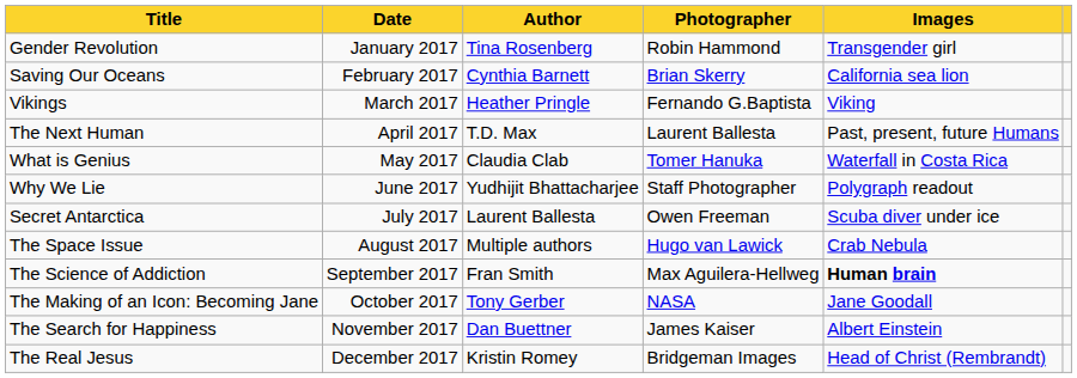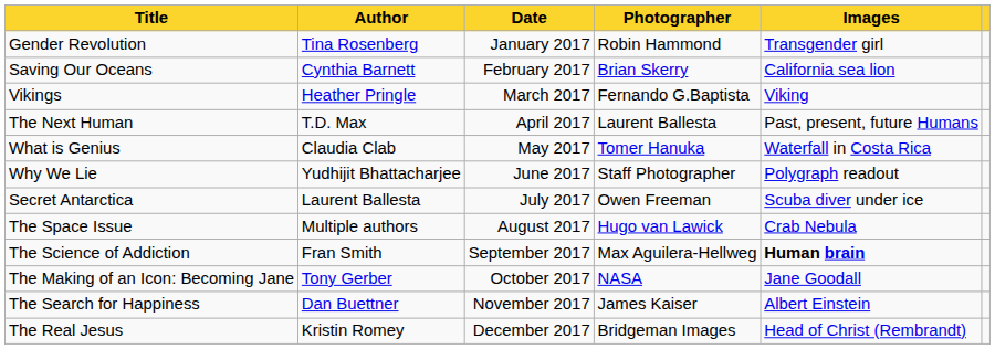columns swapped: Date <-> Author
